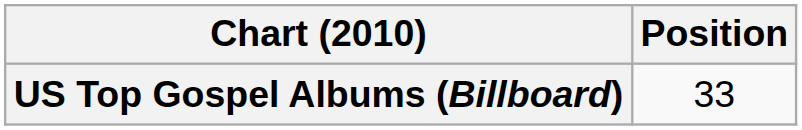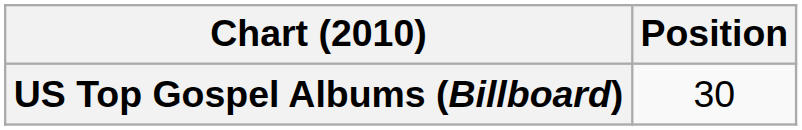US Top Gospel Albums (Billboard) | Position: 33 -> 30
